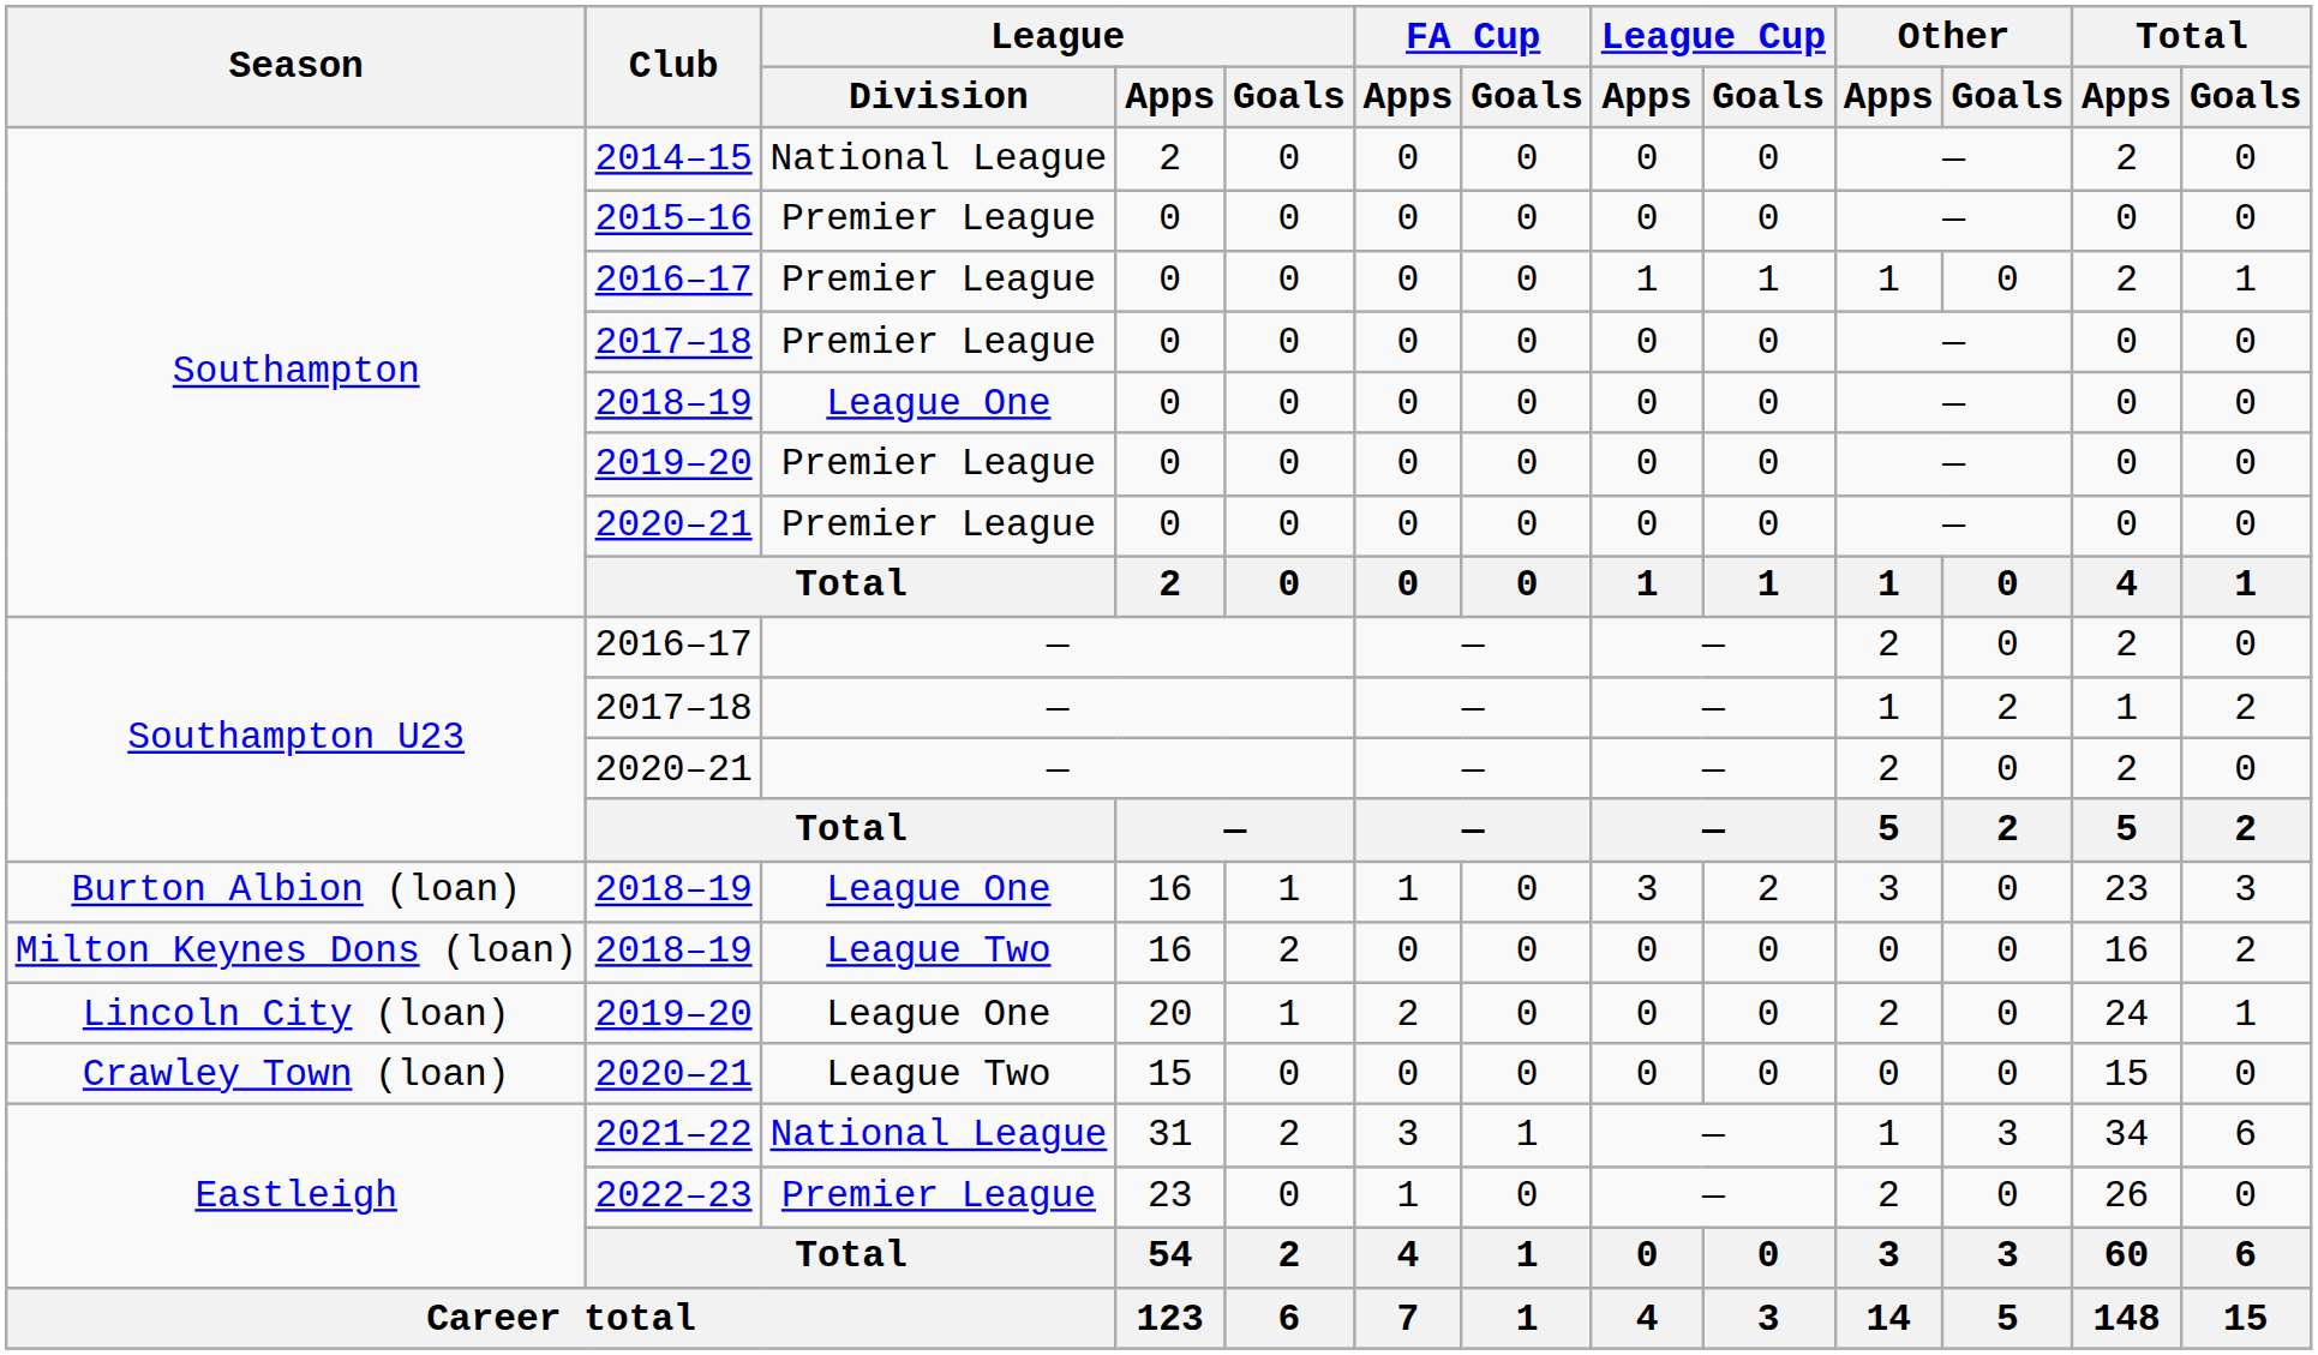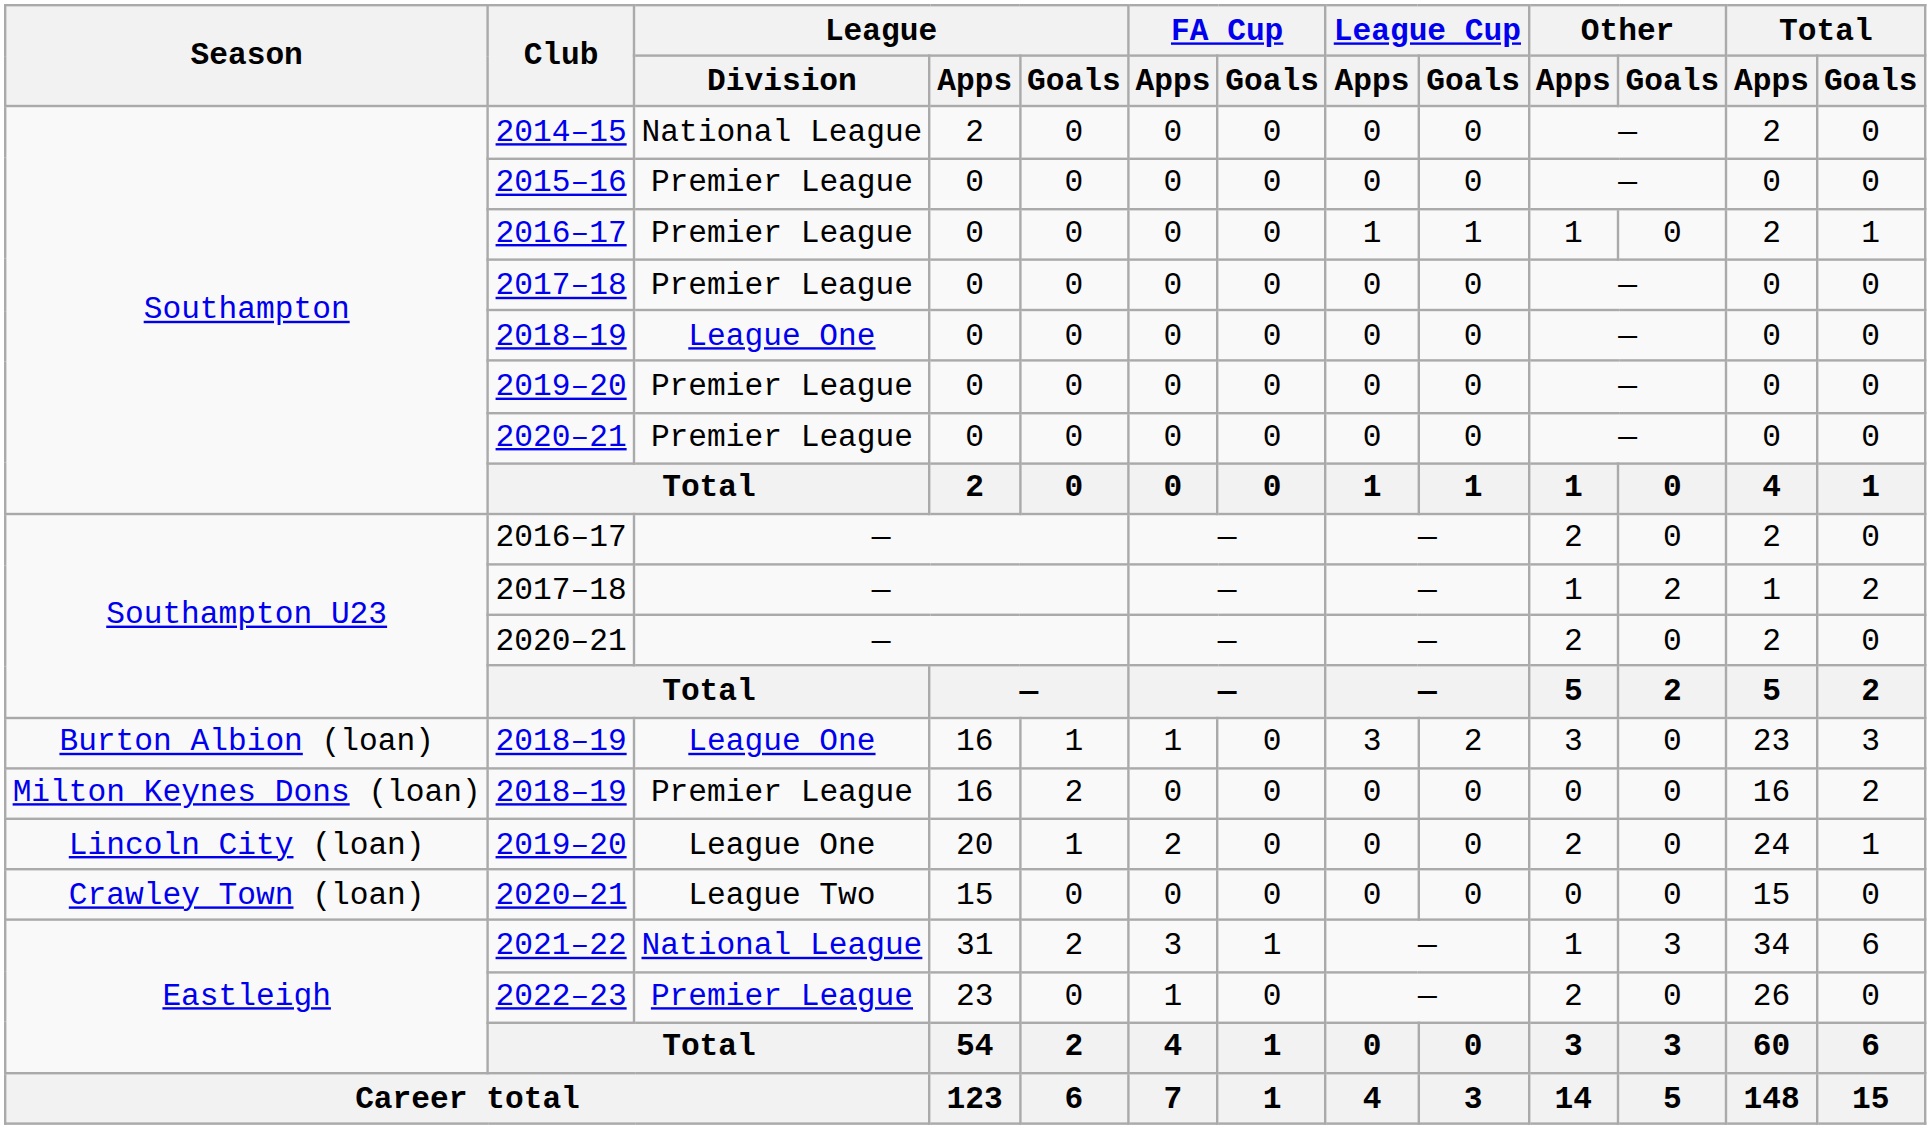Milton Keynes Dons (loan) / 2018–19 | League / Division: League Two -> Premier League
